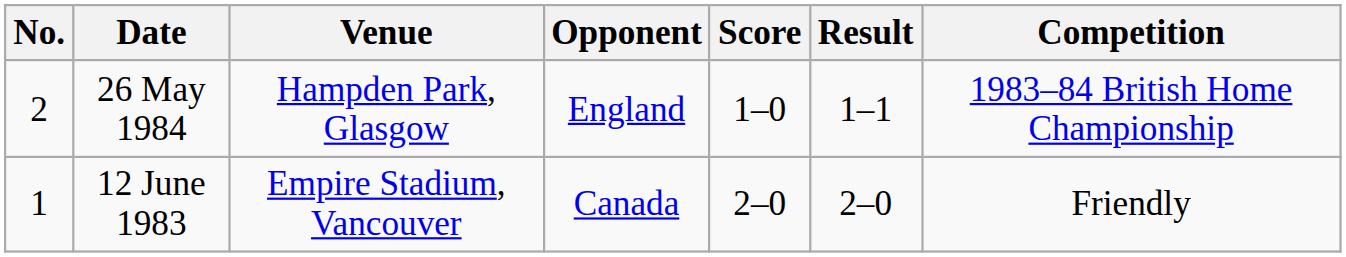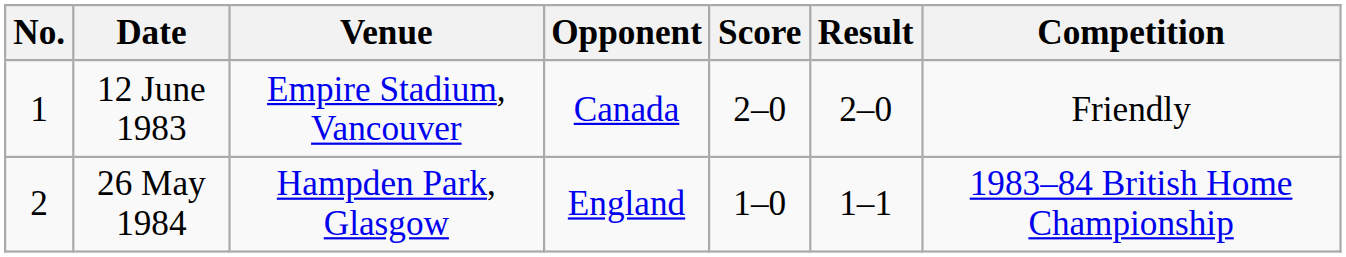rows swapped: 12 June 1983 <-> 26 May 1984
